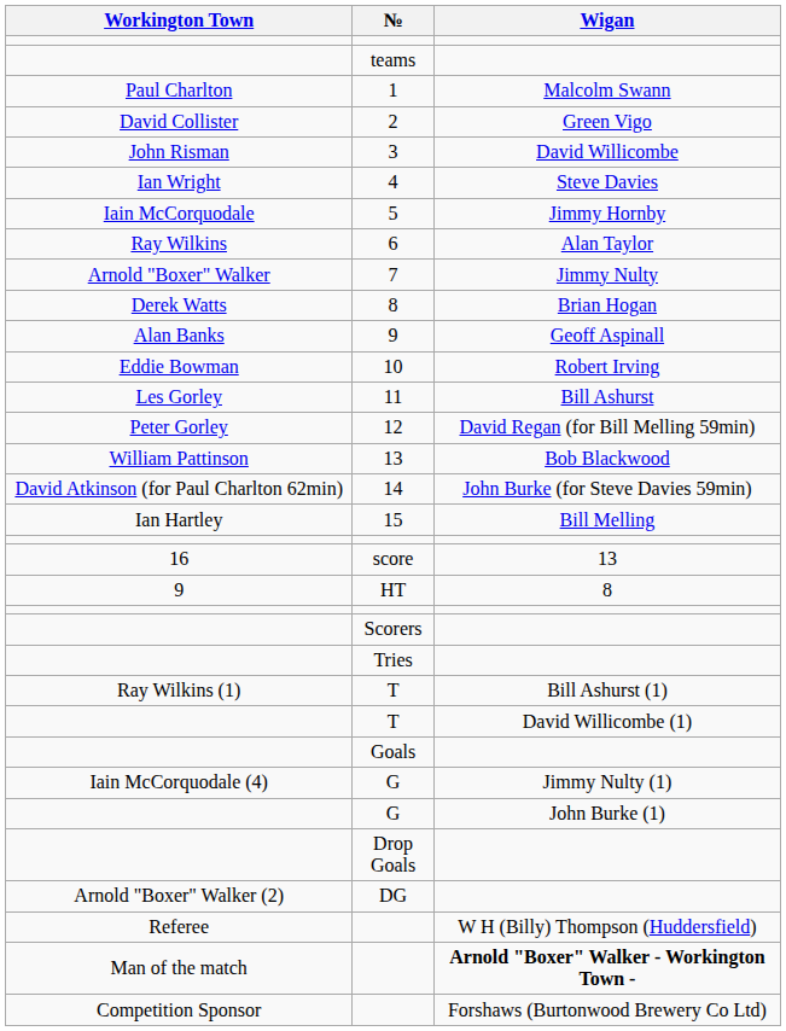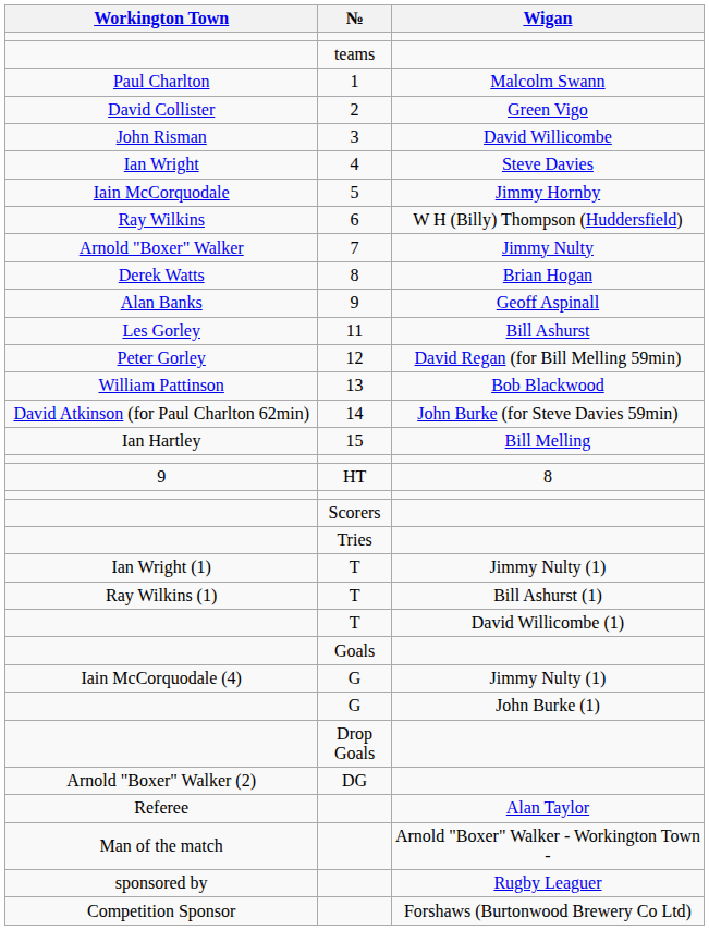Ray Wilkins | Wigan: Alan Taylor -> W H (Billy) Thompson (Huddersfield)
- row: Eddie Bowman | 10 | Robert Irving
- row: 16 | score | 13
+ row: Ian Wright (1) | T | Jimmy Nulty (1)
Referee | Wigan: W H (Billy) Thompson (Huddersfield) -> Alan Taylor
Man of the match | Wigan: bold -> normal
+ row: sponsored by | Rugby Leaguer
